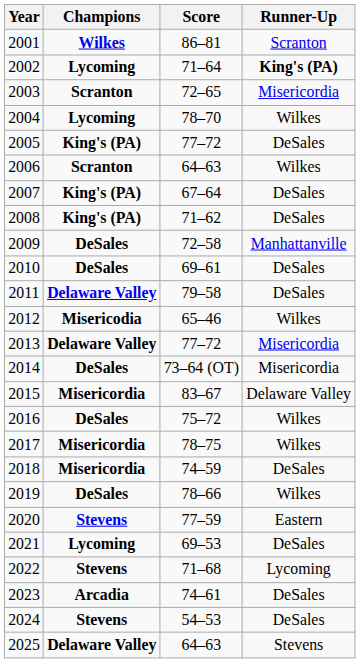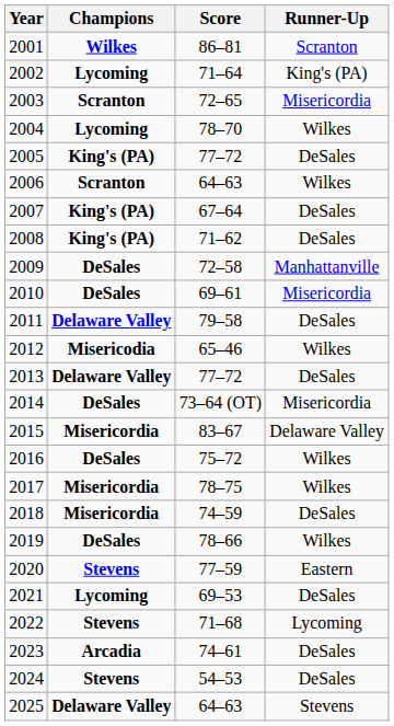2002 | Runner-Up: bold -> normal
2010 | Runner-Up: DeSales -> Misericordia
2013 | Runner-Up: Misericordia -> DeSales
